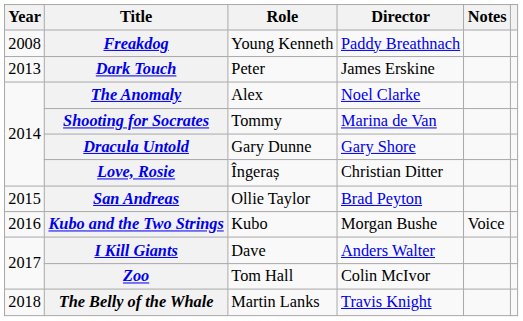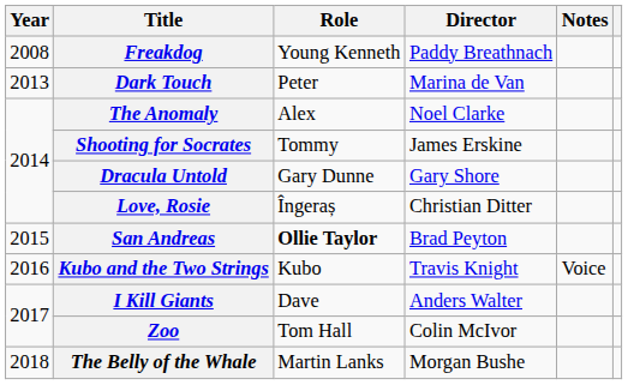Dark Touch | Director: James Erskine -> Marina de Van
Shooting for Socrates | Director: Marina de Van -> James Erskine
San Andreas | Role: normal -> bold
Kubo and the Two Strings | Director: Morgan Bushe -> Travis Knight
The Belly of the Whale | Director: Travis Knight -> Morgan Bushe
